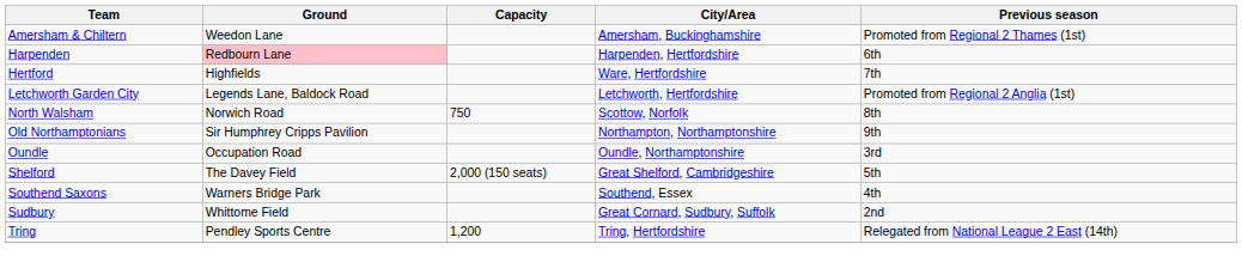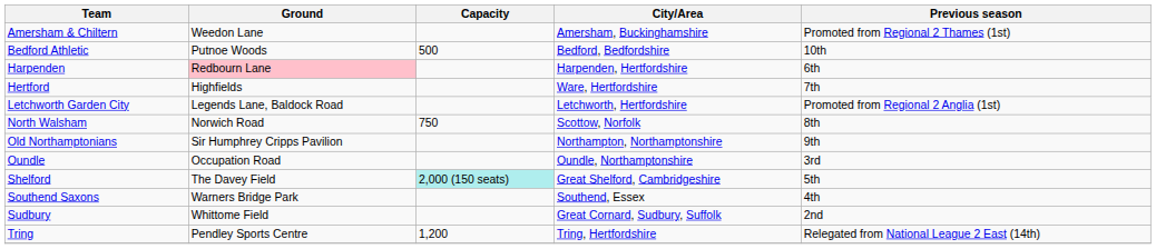+ row: Bedford Athletic | Putnoe Woods | 500 | Bedford, Bedfordshire | 10th
Shelford | Capacity: no background -> paleturquoise background
